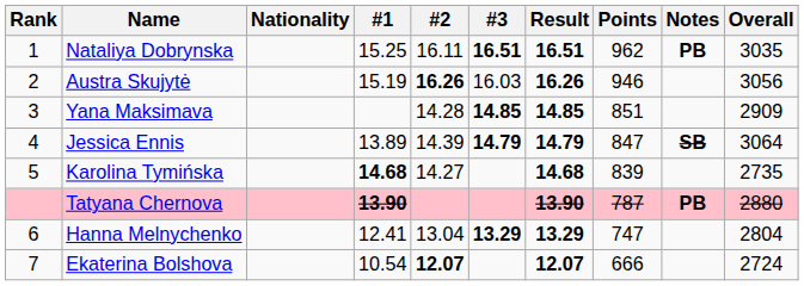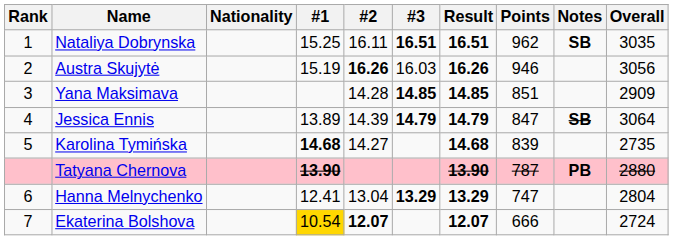Nataliya Dobrynska | Notes: PB -> SB
Ekaterina Bolshova | #1: no background -> gold background
